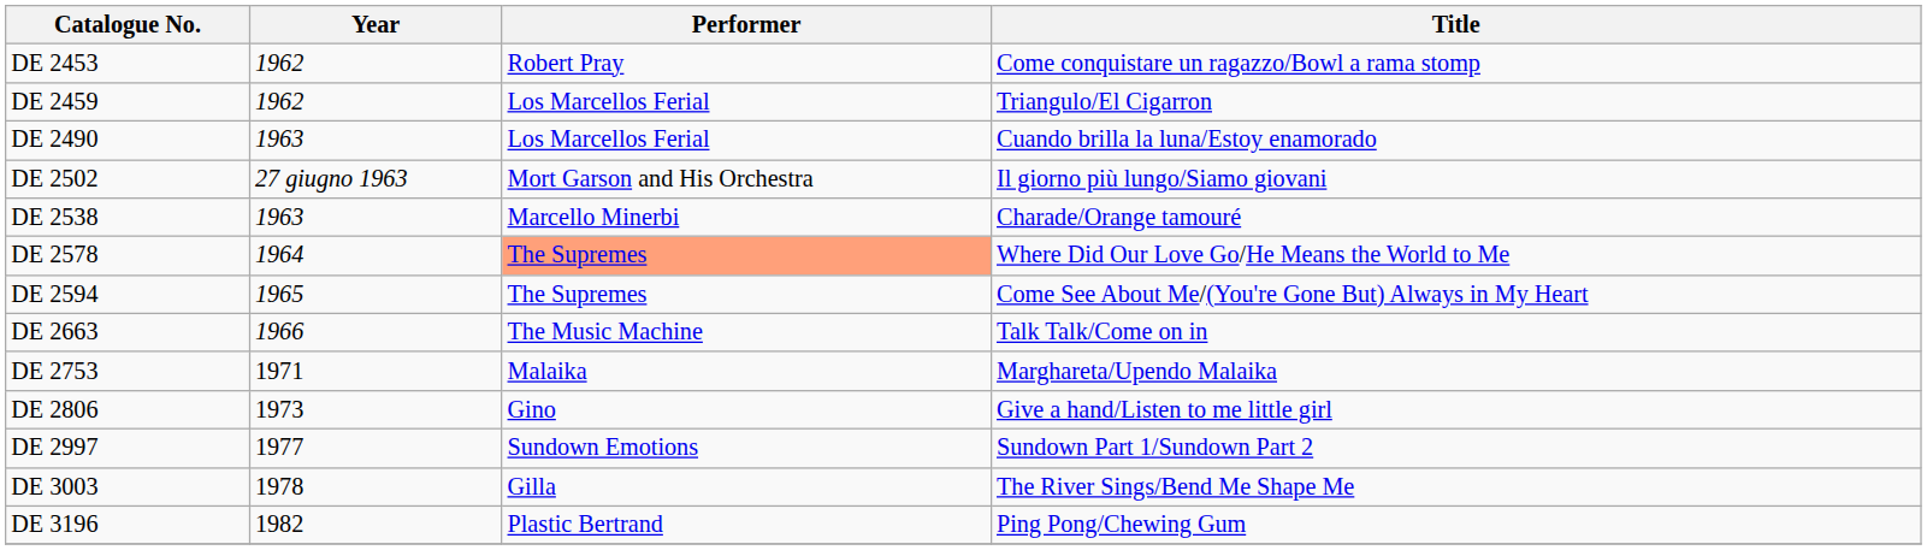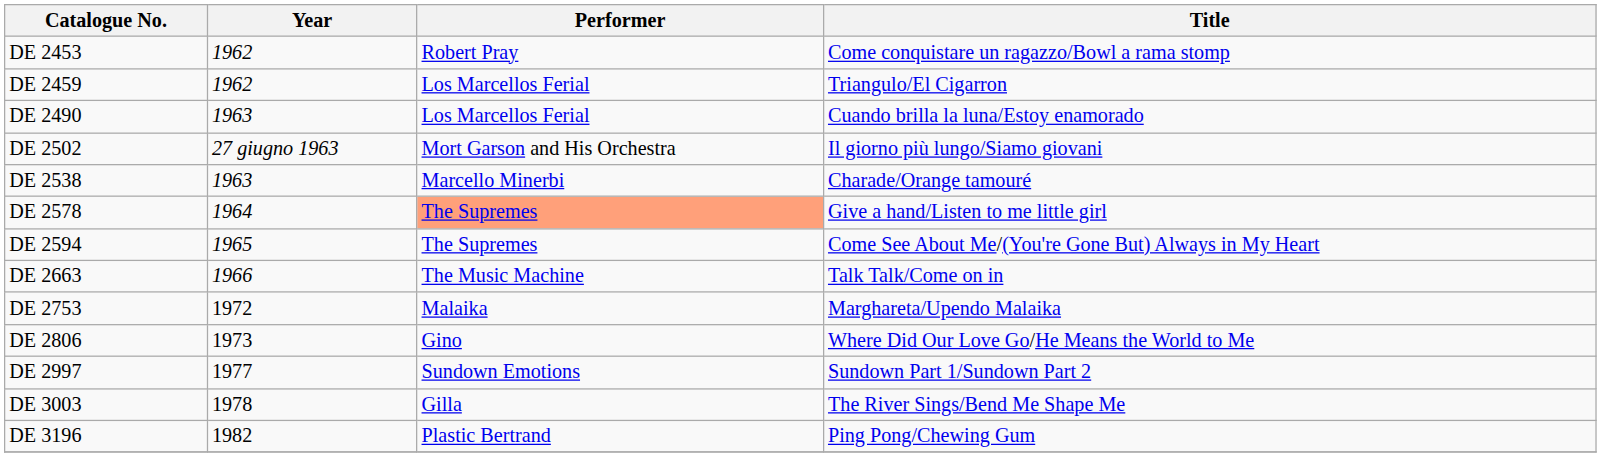DE 2578 | Title: Where Did Our Love Go/He Means the World to Me -> Give a hand/Listen to me little girl
DE 2753 | Year: 1971 -> 1972
DE 2806 | Title: Give a hand/Listen to me little girl -> Where Did Our Love Go/He Means the World to Me
